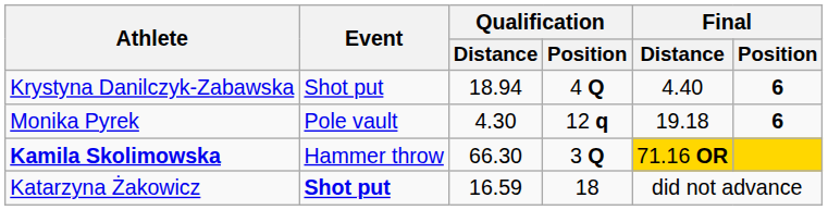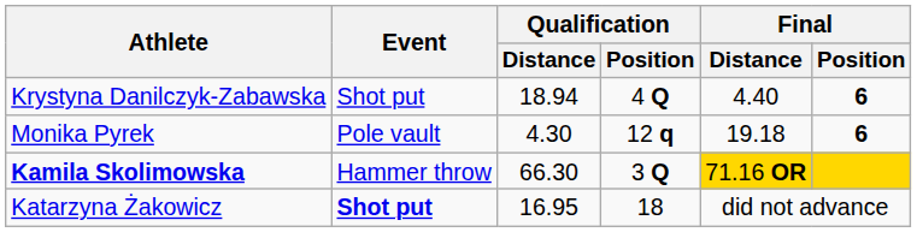Katarzyna Żakowicz | Qualification / Distance: 16.59 -> 16.95
